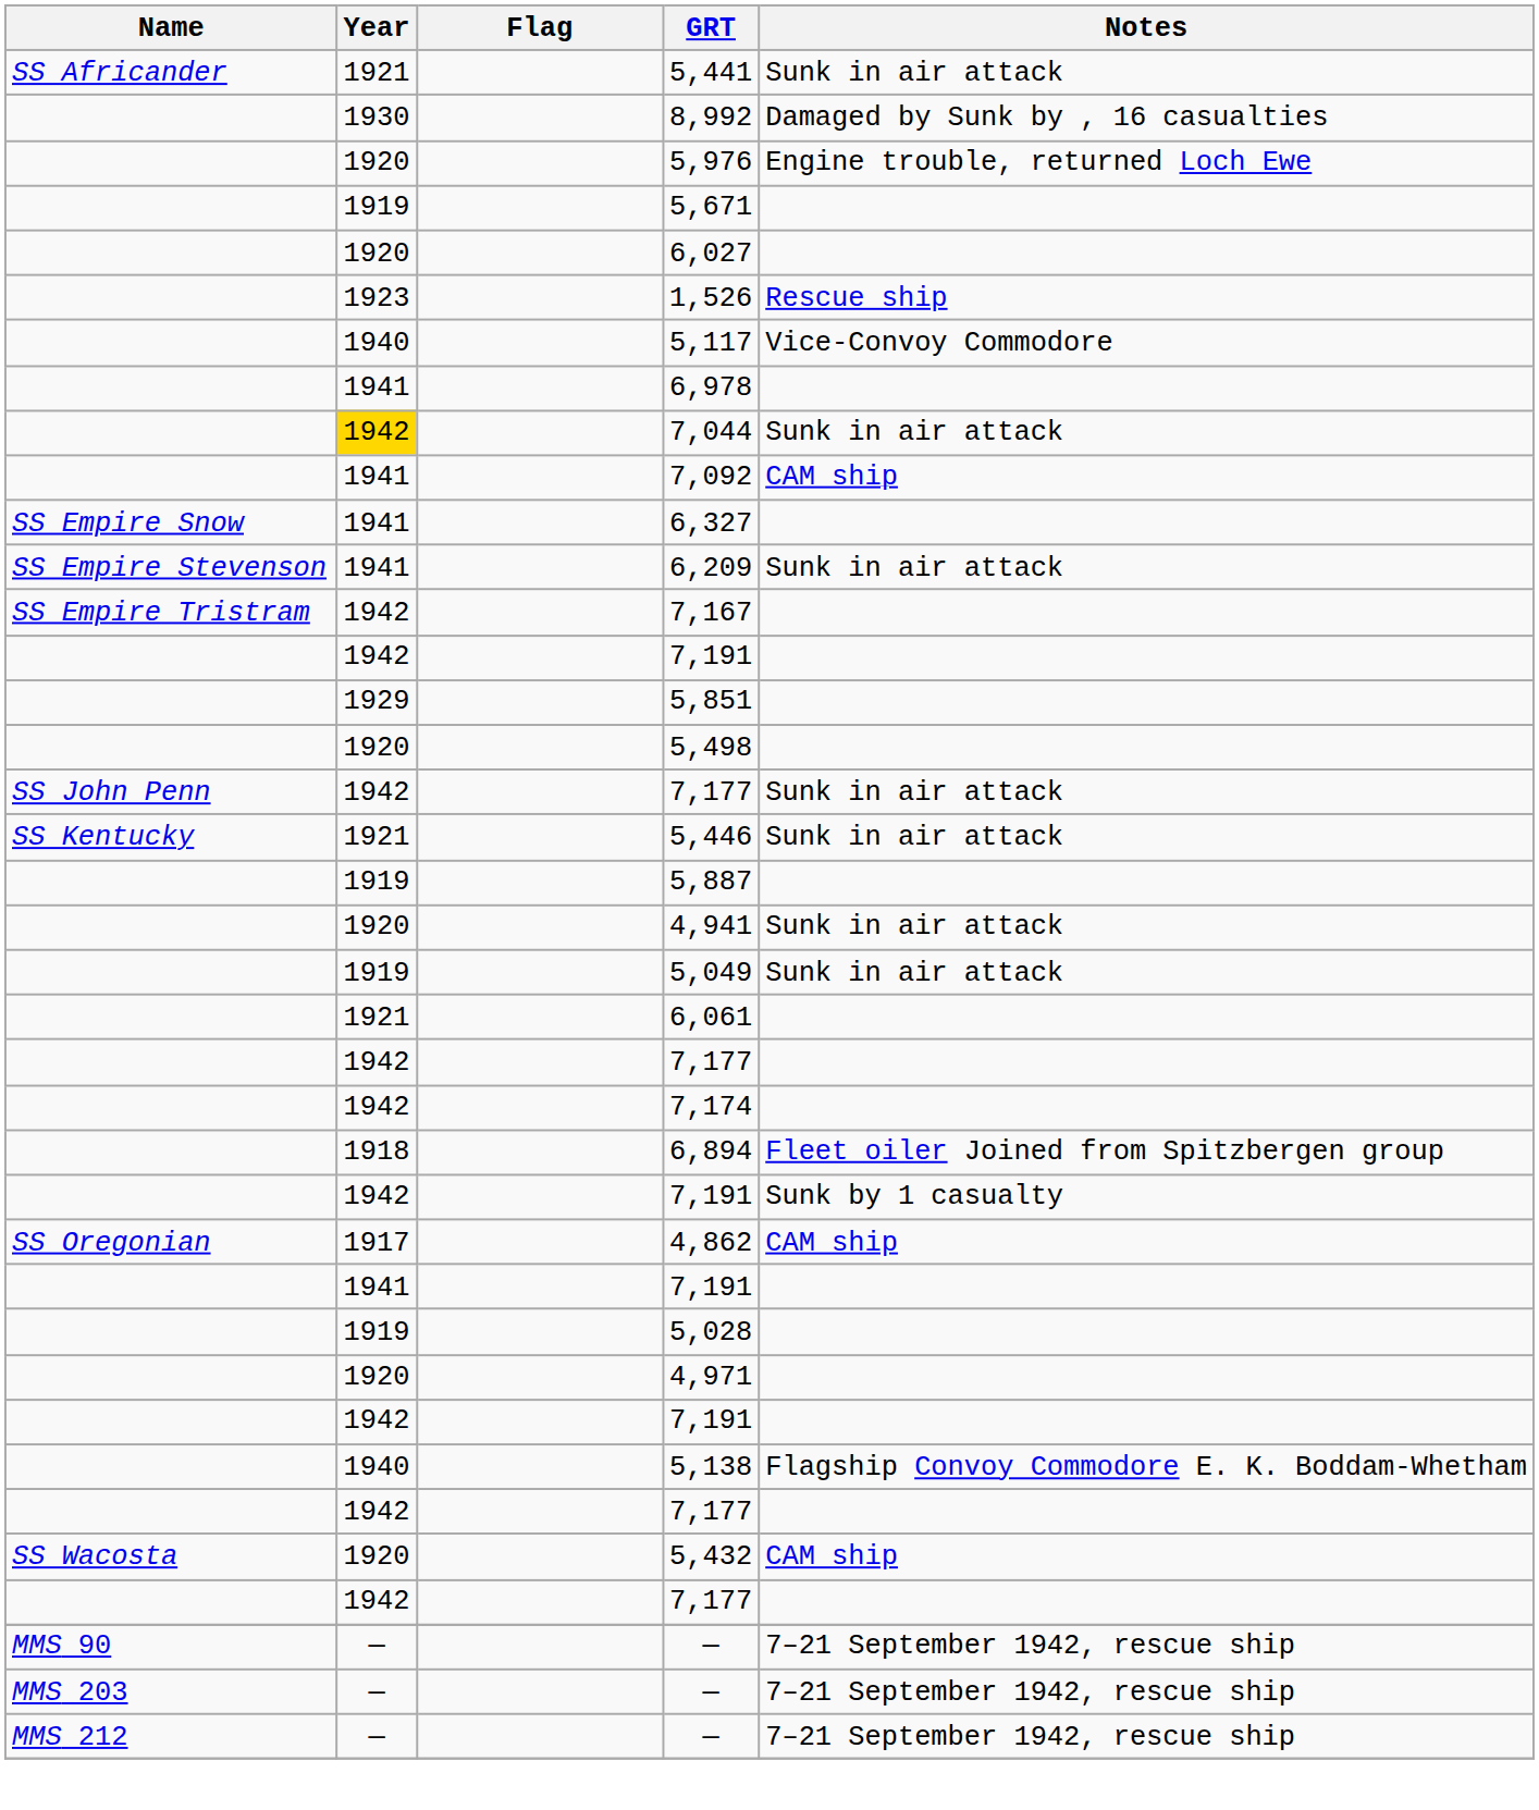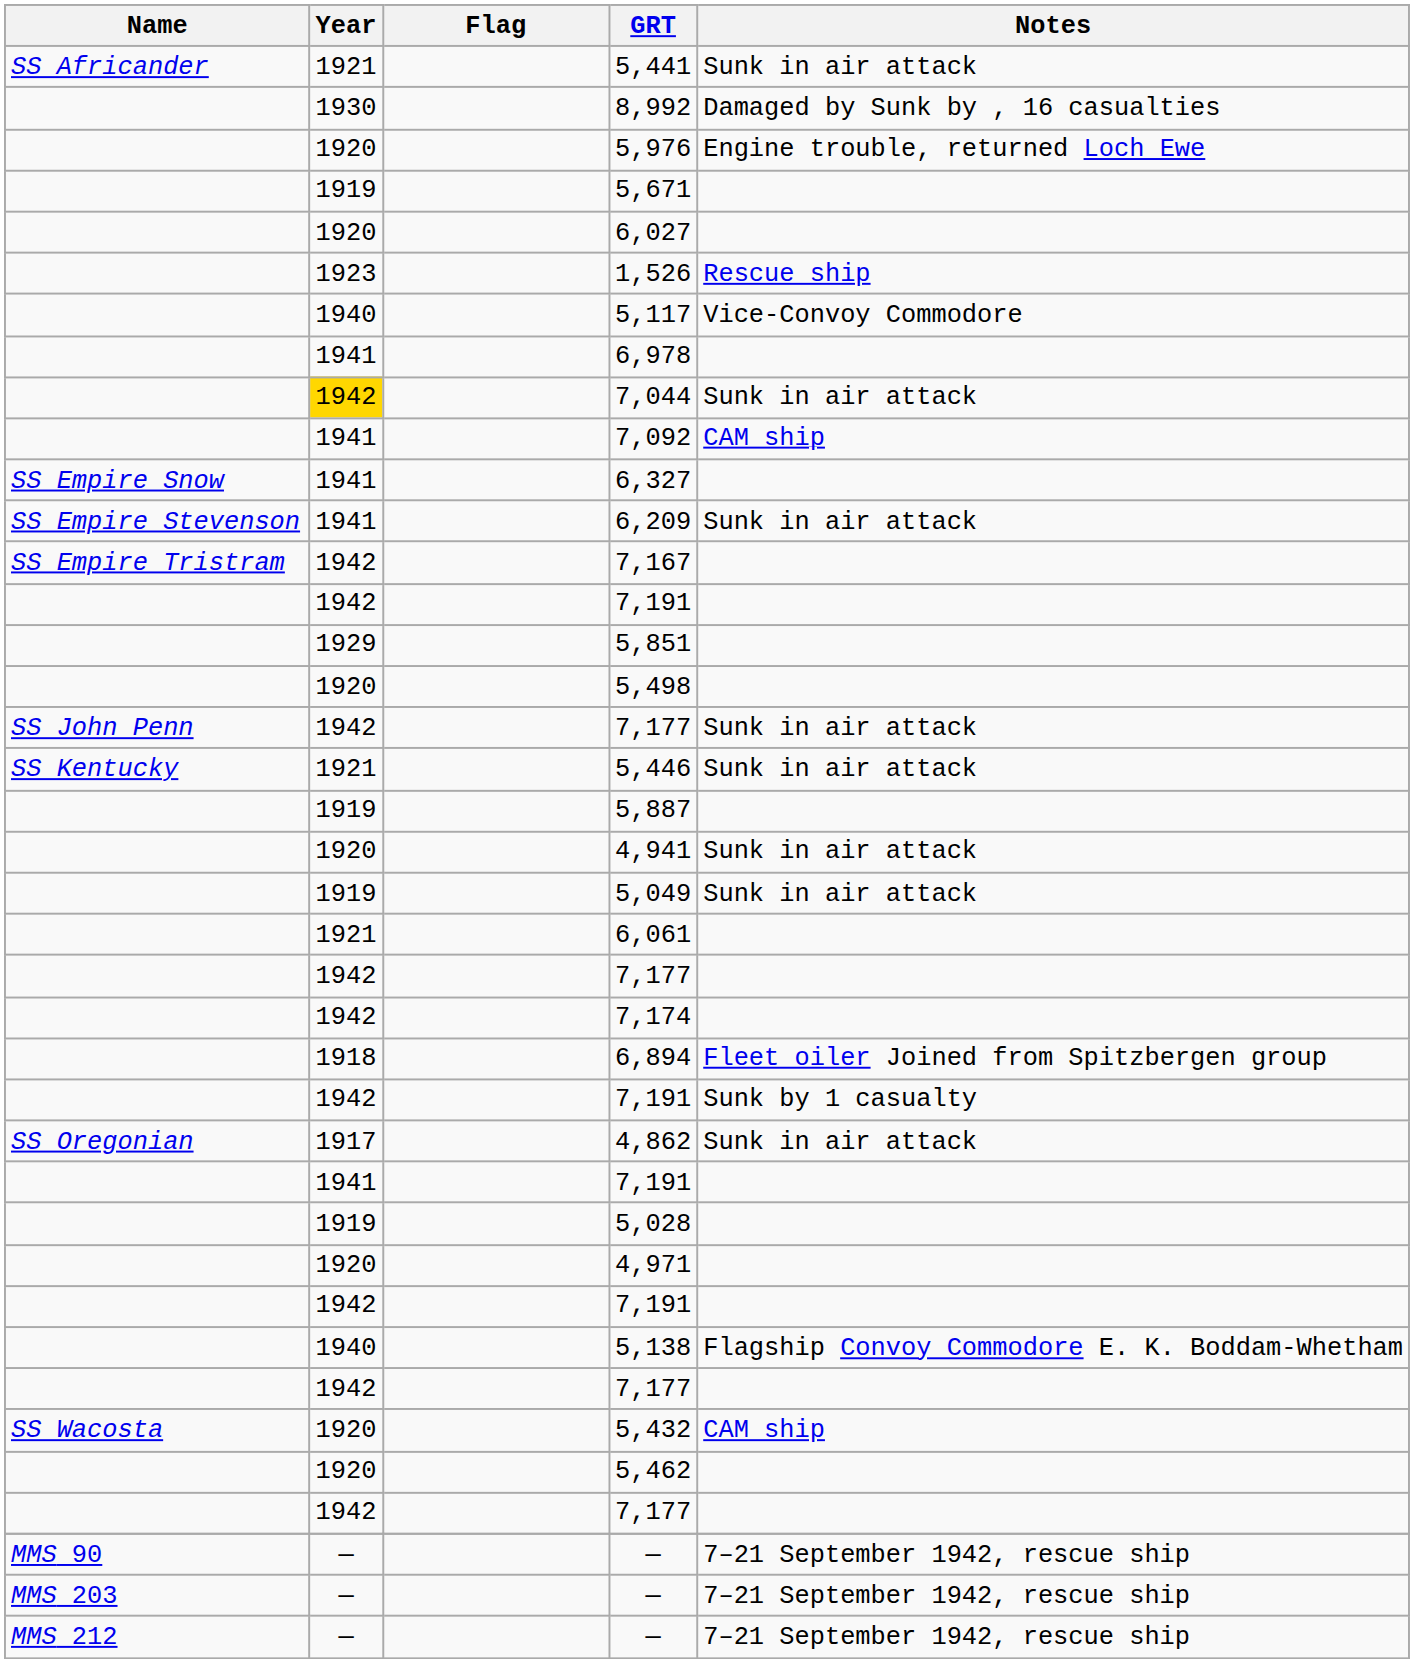4,862 | Notes: CAM ship -> Sunk in air attack
+ row: 1920 | 5,462
